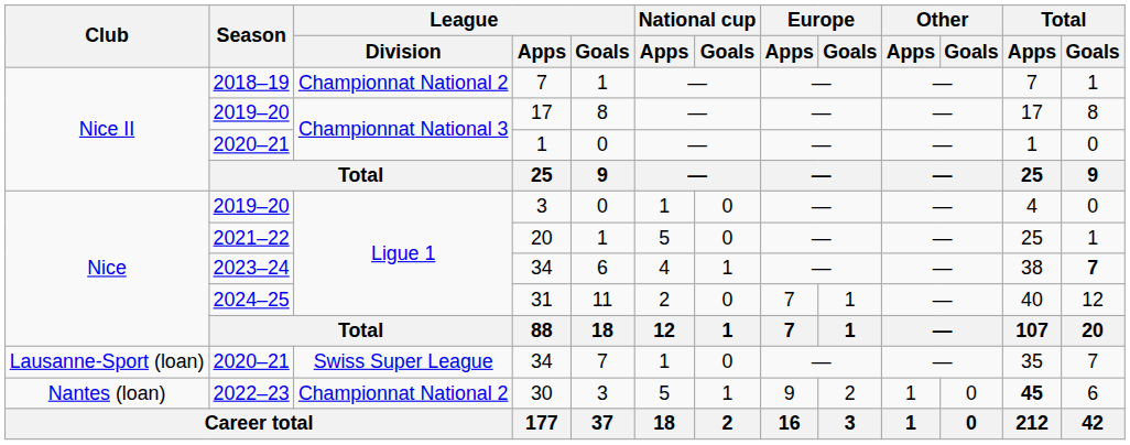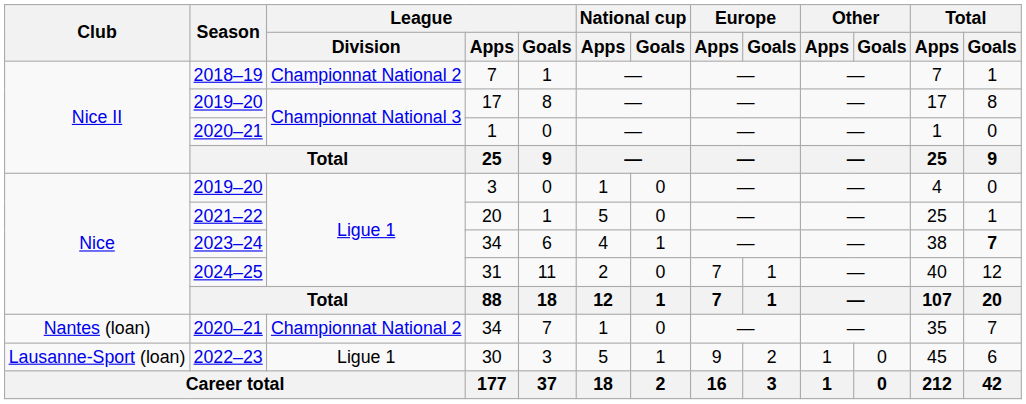2020–21 / 34 | Club: Lausanne-Sport (loan) -> Nantes (loan)
2020–21 / 34 | League / Division: Swiss Super League -> Championnat National 2
30 | Club: Nantes (loan) -> Lausanne-Sport (loan)
30 | League / Division: Championnat National 2 -> Ligue 1
30 | Total / Apps: bold -> normal
